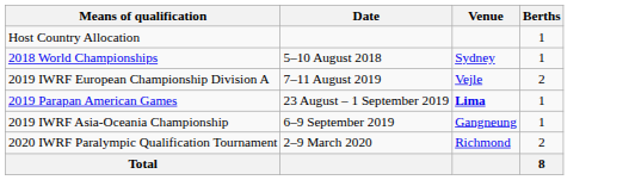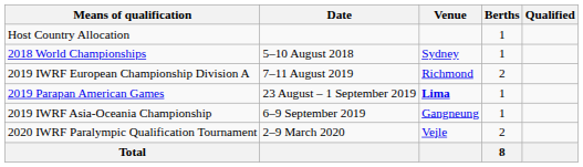+ column: Qualified
2019 IWRF European Championship Division A | Venue: Vejle -> Richmond
2020 IWRF Paralympic Qualification Tournament | Venue: Richmond -> Vejle
